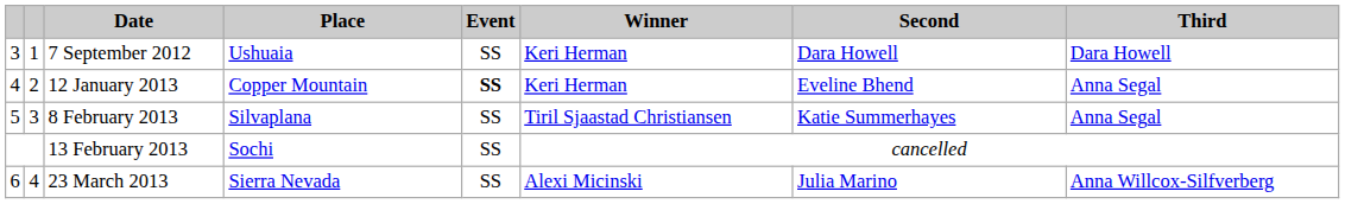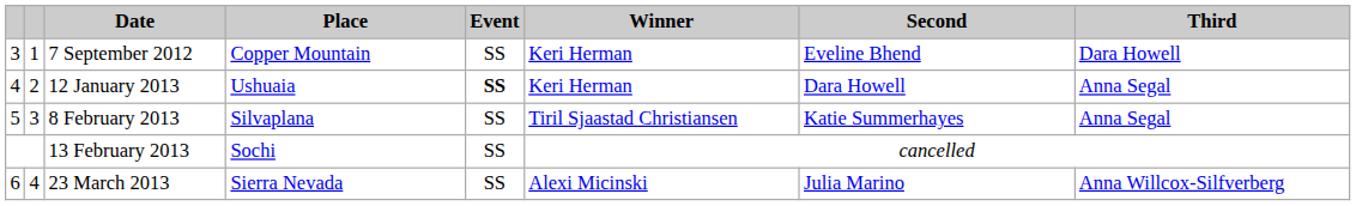7 September 2012 | Place: Ushuaia -> Copper Mountain
7 September 2012 | Second: Dara Howell -> Eveline Bhend
12 January 2013 | Place: Copper Mountain -> Ushuaia
12 January 2013 | Second: Eveline Bhend -> Dara Howell
